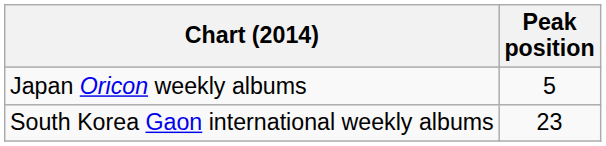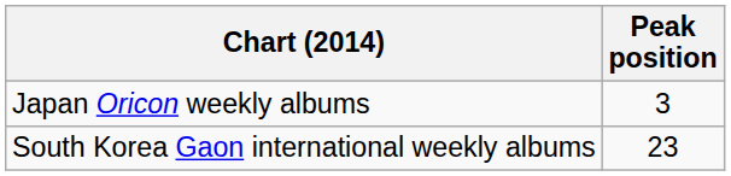Japan Oricon weekly albums | Peak position: 5 -> 3
